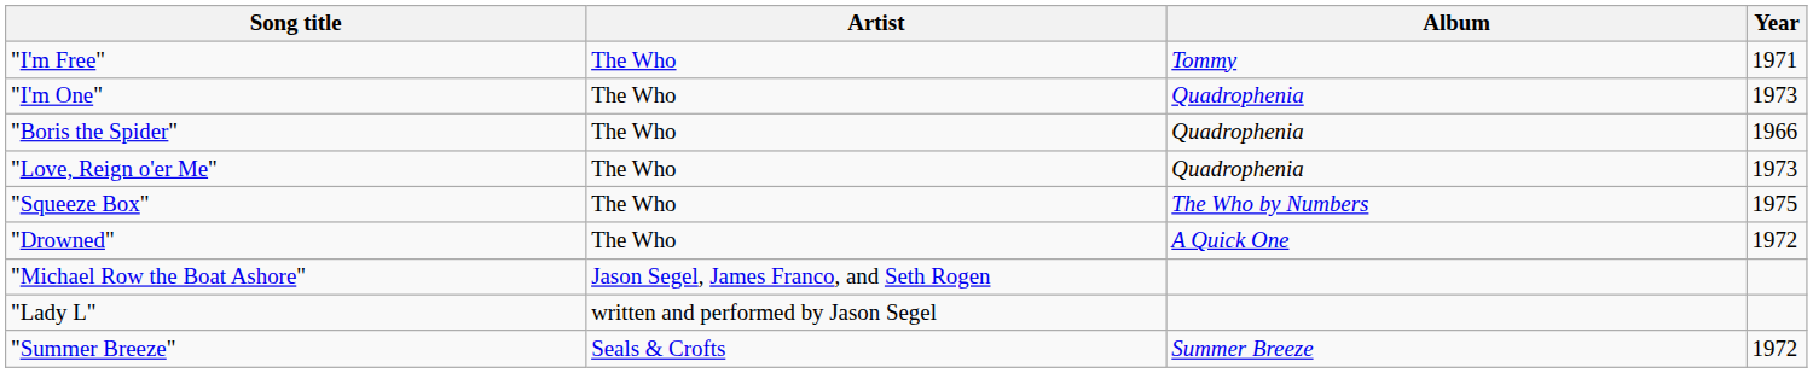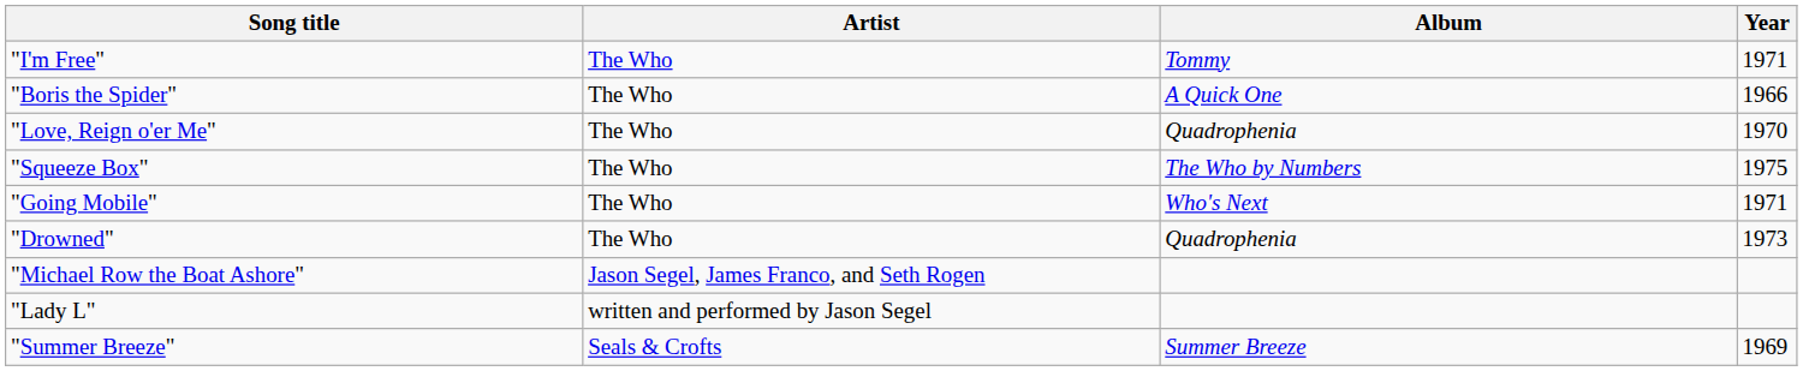- row: "I'm One" | The Who | Quadrophenia | 1973
"Boris the Spider" | Album: Quadrophenia -> A Quick One
"Love, Reign o'er Me" | Year: 1973 -> 1970
+ row: "Going Mobile" | The Who | Who's Next | 1971
"Drowned" | Album: A Quick One -> Quadrophenia
"Drowned" | Year: 1972 -> 1973
"Summer Breeze" | Year: 1972 -> 1969
